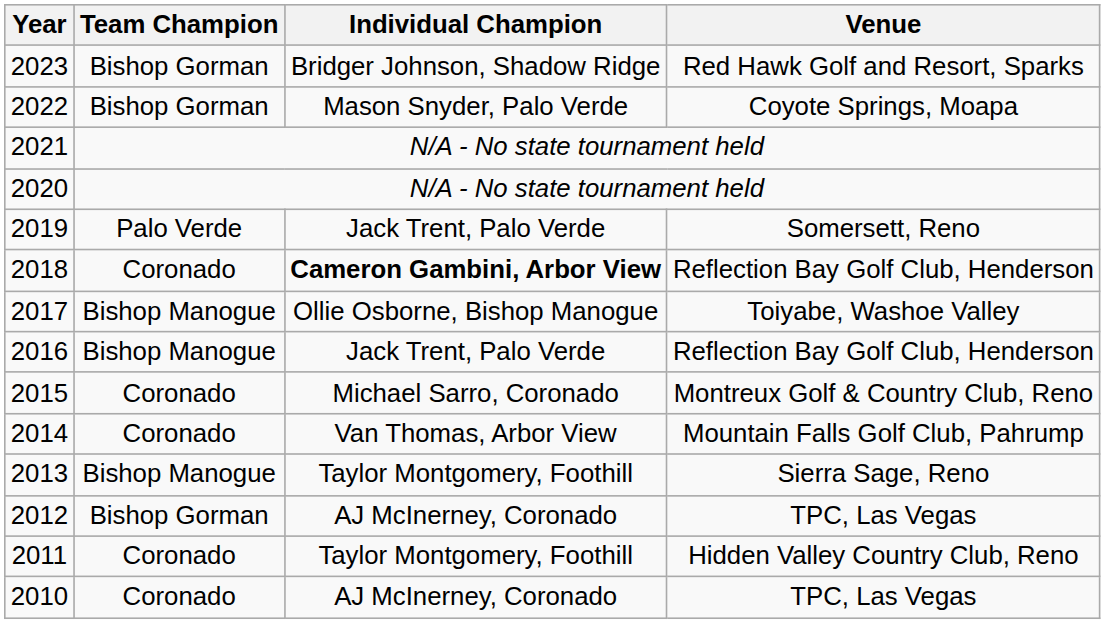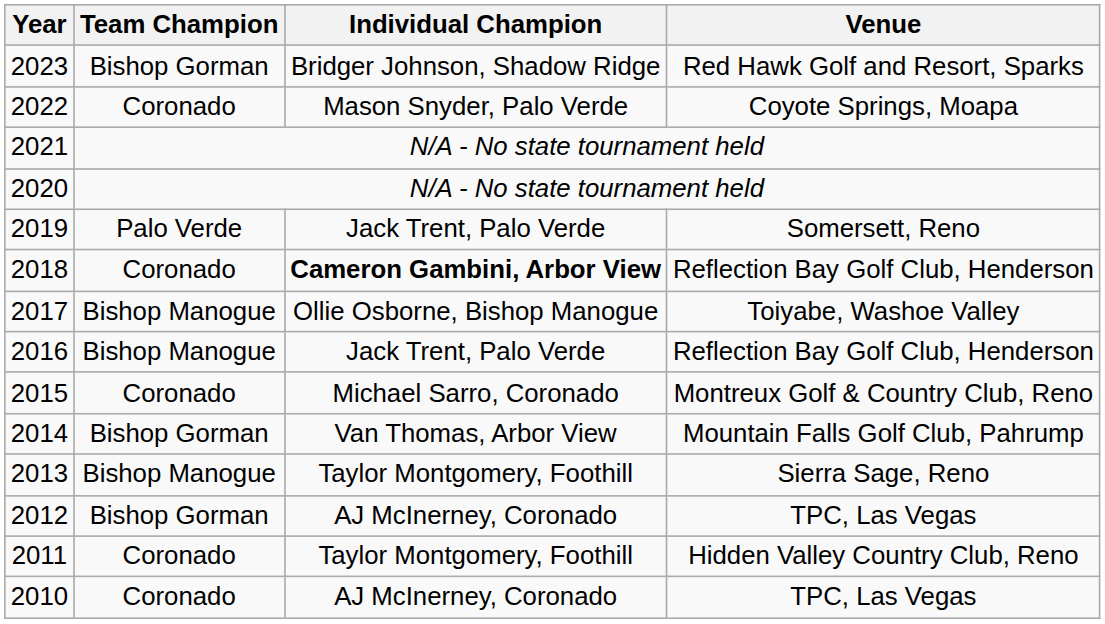2022 | Team Champion: Bishop Gorman -> Coronado
2014 | Team Champion: Coronado -> Bishop Gorman
